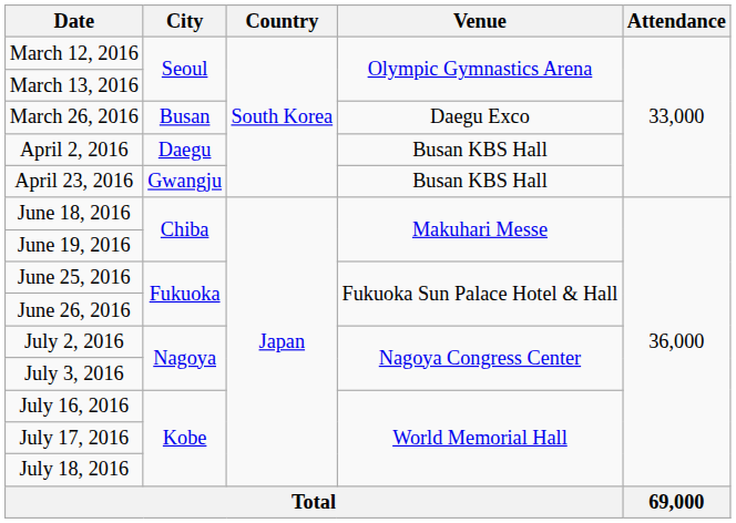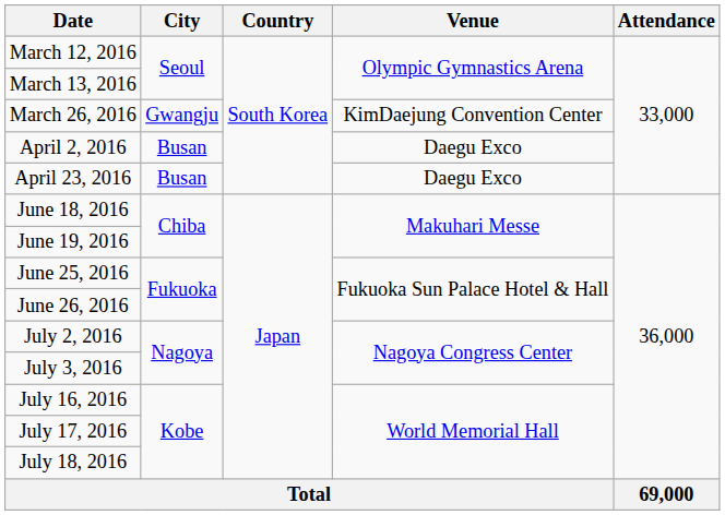March 26, 2016 | City: Busan -> Gwangju
March 26, 2016 | Venue: Daegu Exco -> KimDaejung Convention Center
April 2, 2016 | City: Daegu -> Busan
April 2, 2016 | Venue: Busan KBS Hall -> Daegu Exco
April 23, 2016 | City: Gwangju -> Busan
April 23, 2016 | Venue: Busan KBS Hall -> Daegu Exco
